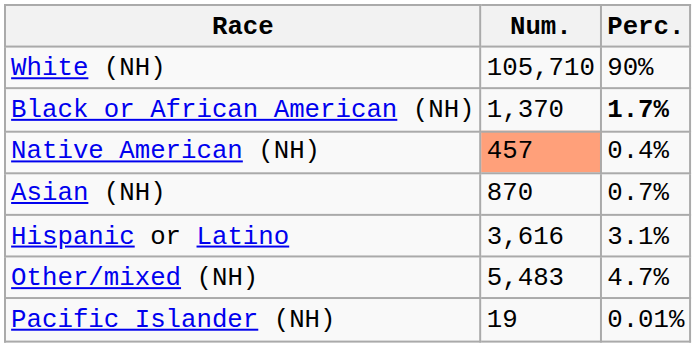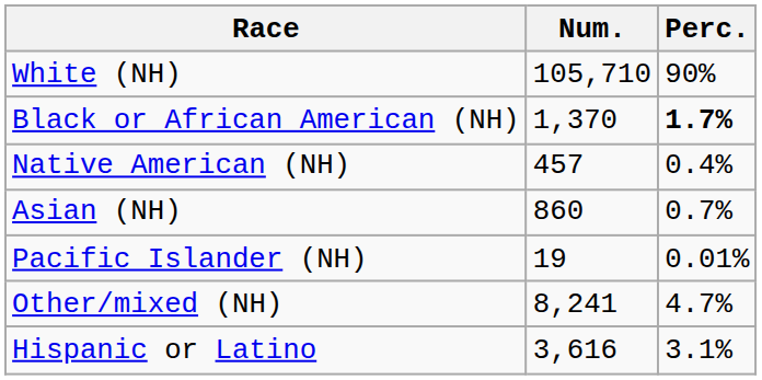Native American (NH) | Num.: lightsalmon background -> no background
Asian (NH) | Num.: 870 -> 860
rows swapped: Pacific Islander (NH) <-> Hispanic or Latino
Other/mixed (NH) | Num.: 5,483 -> 8,241
